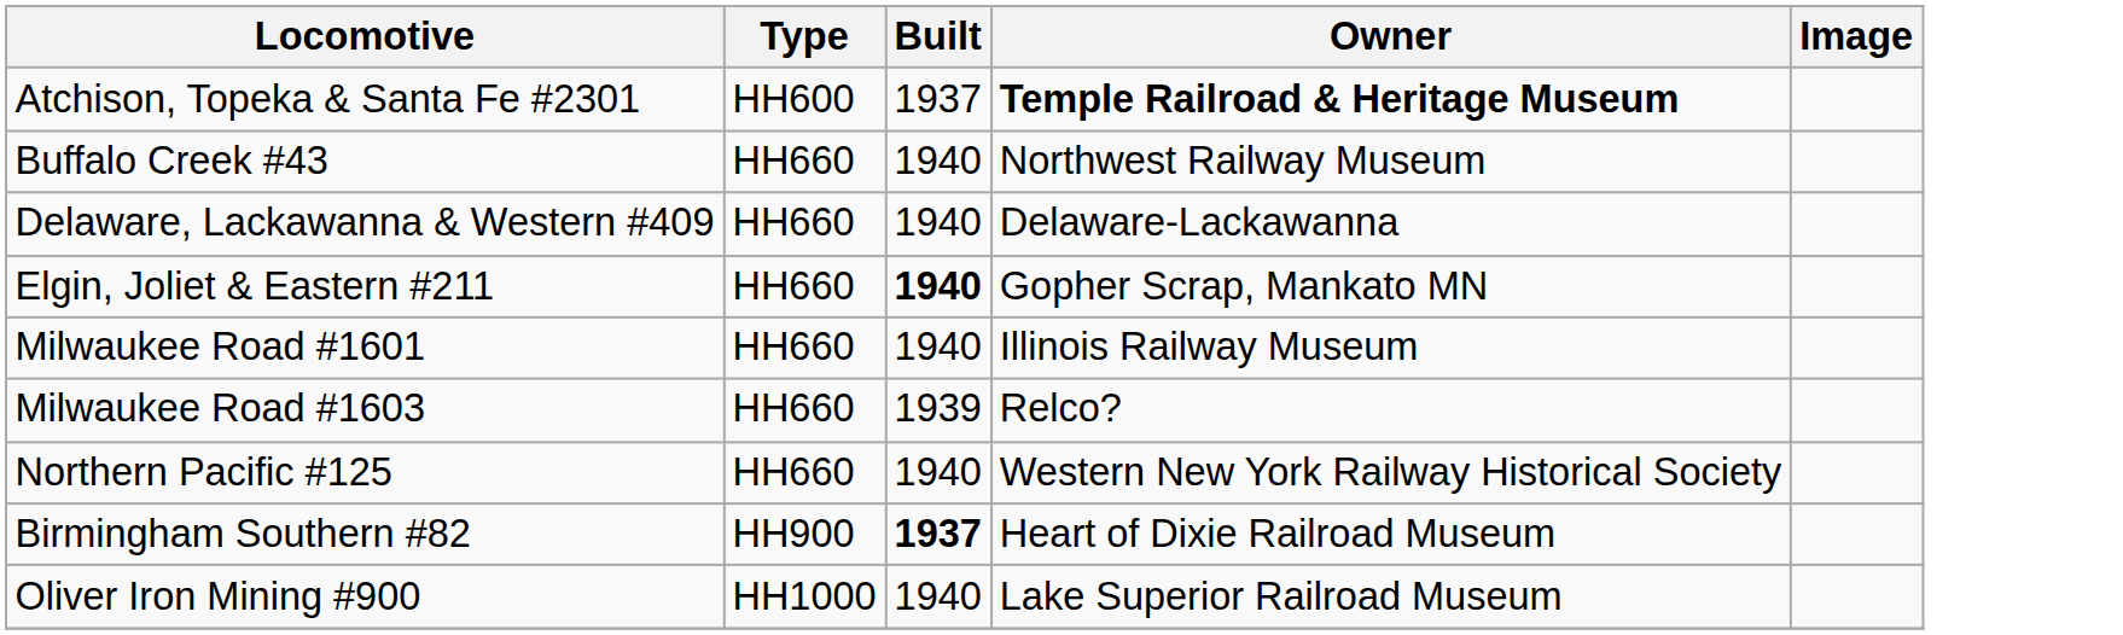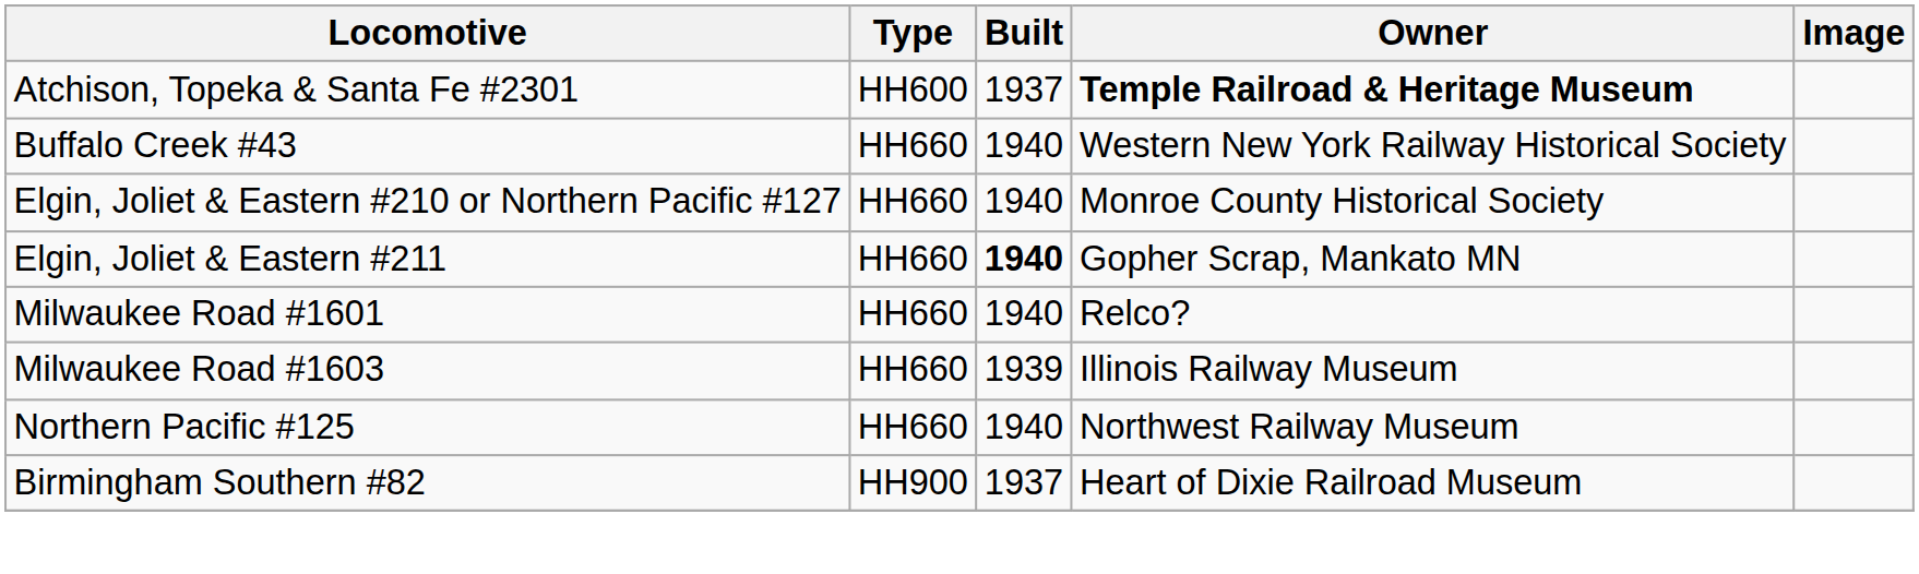Buffalo Creek #43 | Owner: Northwest Railway Museum -> Western New York Railway Historical Society
- row: Delaware, Lackawanna & Western #409 | HH660 | 1940 | Delaware-Lackawanna
+ row: Elgin, Joliet & Eastern #210 or Northern Pacific #127 | HH660 | 1940 | Monroe County Historical Society
Milwaukee Road #1601 | Owner: Illinois Railway Museum -> Relco?
Milwaukee Road #1603 | Owner: Relco? -> Illinois Railway Museum
Northern Pacific #125 | Owner: Western New York Railway Historical Society -> Northwest Railway Museum
Birmingham Southern #82 | Built: bold -> normal
- row: Oliver Iron Mining #900 | HH1000 | 1940 | Lake Superior Railroad Museum
